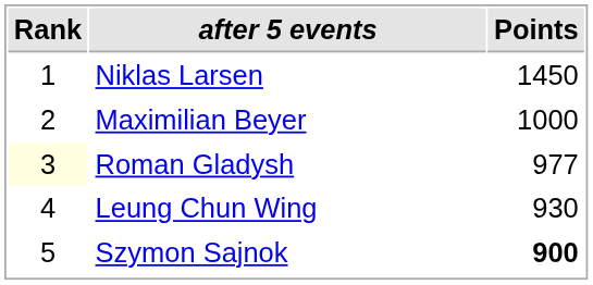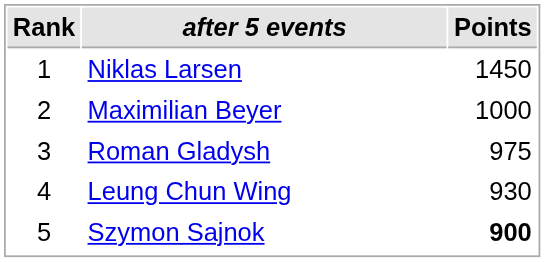Roman Gladysh | Rank: lightyellow background -> no background
Roman Gladysh | Points: 977 -> 975
